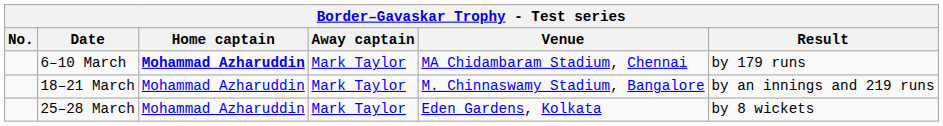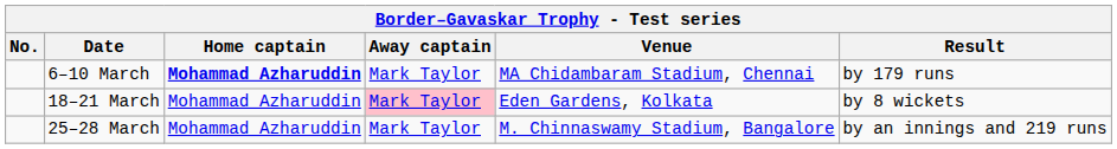18–21 March | Away captain: no background -> pink background
18–21 March | Venue: M. Chinnaswamy Stadium, Bangalore -> Eden Gardens, Kolkata
18–21 March | Result: by an innings and 219 runs -> by 8 wickets
25–28 March | Venue: Eden Gardens, Kolkata -> M. Chinnaswamy Stadium, Bangalore
25–28 March | Result: by 8 wickets -> by an innings and 219 runs
